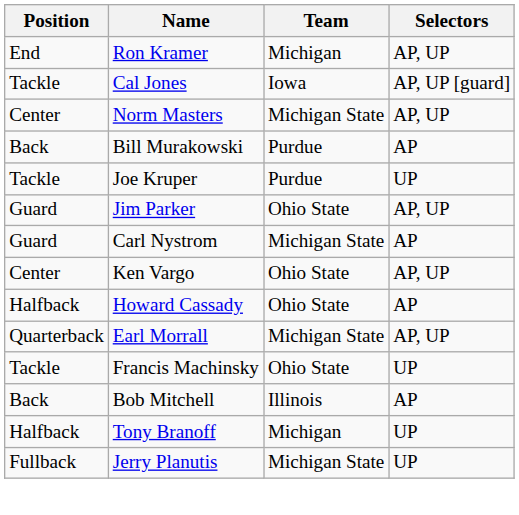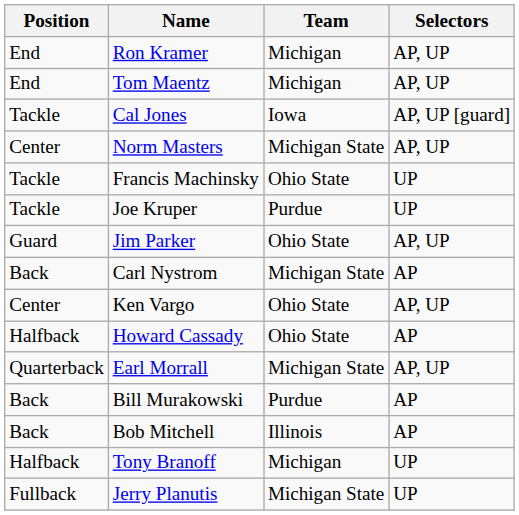+ row: End | Tom Maentz | Michigan | AP, UP
rows swapped: Francis Machinsky <-> Bill Murakowski
Carl Nystrom | Position: Guard -> Back
